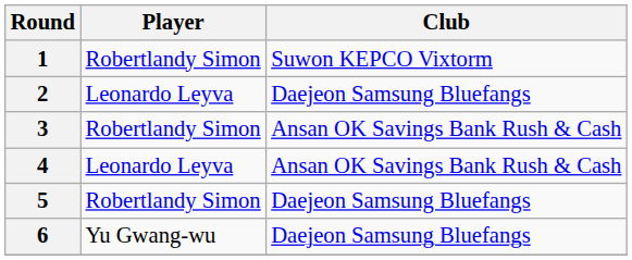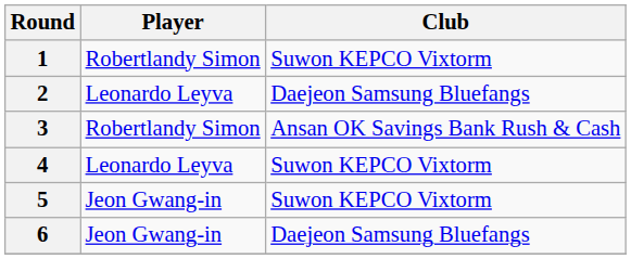4 | Club: Ansan OK Savings Bank Rush & Cash -> Suwon KEPCO Vixtorm
5 | Player: Robertlandy Simon -> Jeon Gwang-in
5 | Club: Daejeon Samsung Bluefangs -> Suwon KEPCO Vixtorm
6 | Player: Yu Gwang-wu -> Jeon Gwang-in
